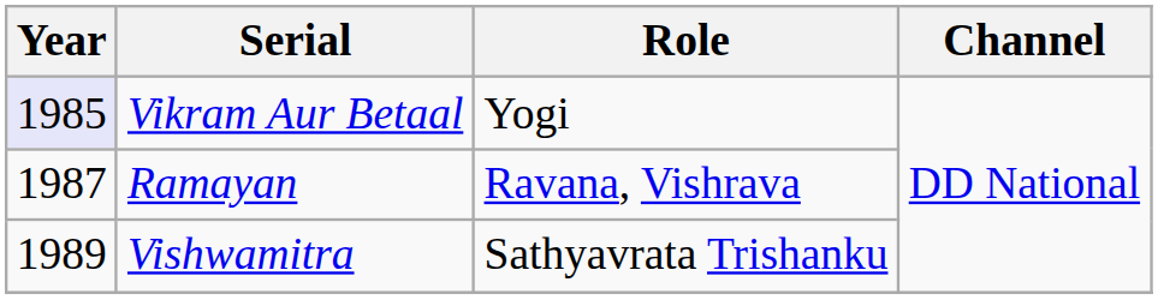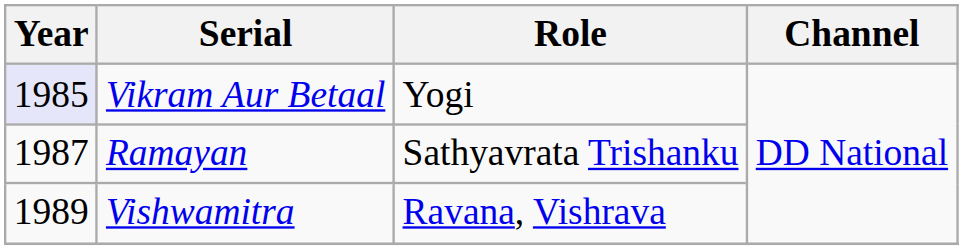Ramayan | Role: Ravana, Vishrava -> Sathyavrata Trishanku
Vishwamitra | Role: Sathyavrata Trishanku -> Ravana, Vishrava
